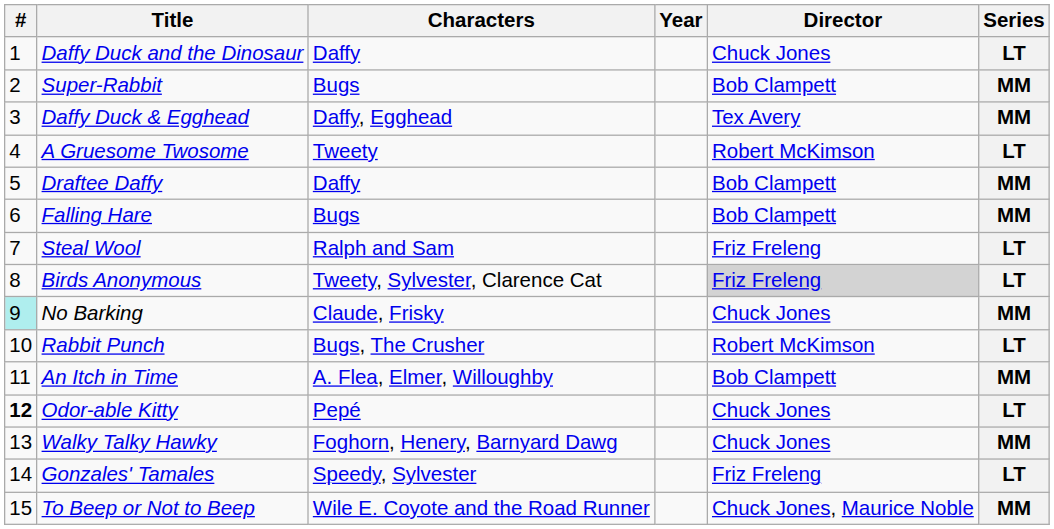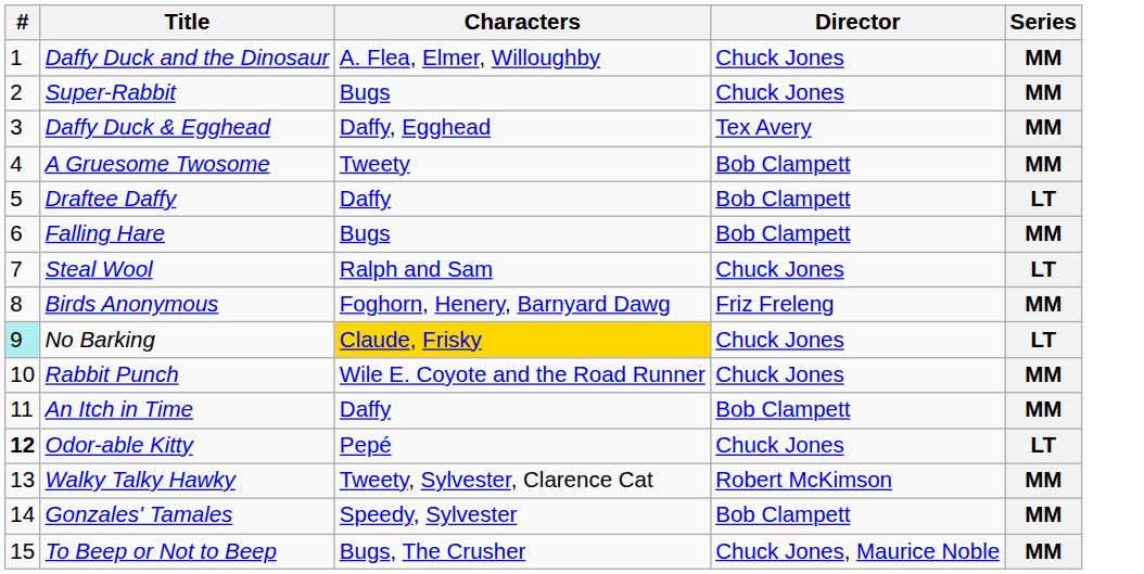- column: Year
Daffy Duck and the Dinosaur | Characters: Daffy -> A. Flea, Elmer, Willoughby
Daffy Duck and the Dinosaur | Series: LT -> MM
Super-Rabbit | Director: Bob Clampett -> Chuck Jones
A Gruesome Twosome | Director: Robert McKimson -> Bob Clampett
A Gruesome Twosome | Series: LT -> MM
Draftee Daffy | Series: MM -> LT
Steal Wool | Director: Friz Freleng -> Chuck Jones
Birds Anonymous | Characters: Tweety, Sylvester, Clarence Cat -> Foghorn, Henery, Barnyard Dawg
Birds Anonymous | Director: lightgrey background -> no background
Birds Anonymous | Series: LT -> MM
No Barking | Characters: no background -> gold background
No Barking | Series: MM -> LT
Rabbit Punch | Characters: Bugs, The Crusher -> Wile E. Coyote and the Road Runner
Rabbit Punch | Director: Robert McKimson -> Chuck Jones
Rabbit Punch | Series: LT -> MM
An Itch in Time | Characters: A. Flea, Elmer, Willoughby -> Daffy
Walky Talky Hawky | Characters: Foghorn, Henery, Barnyard Dawg -> Tweety, Sylvester, Clarence Cat
Walky Talky Hawky | Director: Chuck Jones -> Robert McKimson
Gonzales' Tamales | Director: Friz Freleng -> Bob Clampett
Gonzales' Tamales | Series: LT -> MM
To Beep or Not to Beep | Characters: Wile E. Coyote and the Road Runner -> Bugs, The Crusher
